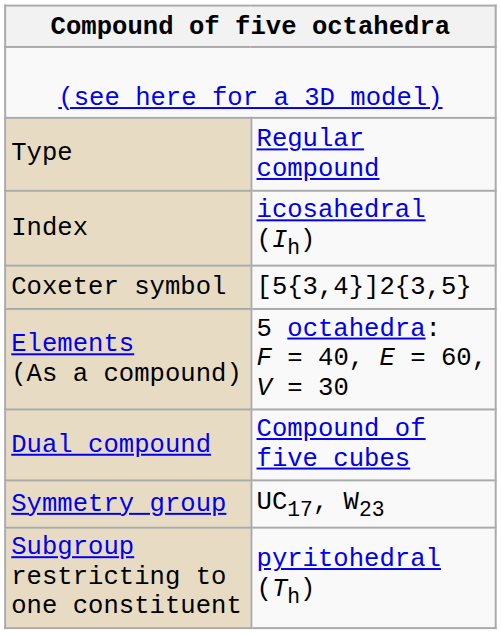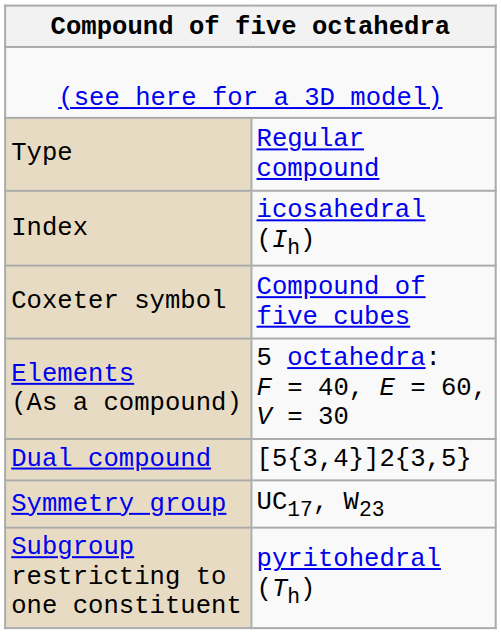Coxeter symbol | column 2: [5{3,4}]2{3,5} -> Compound of five cubes
Dual compound | column 2: Compound of five cubes -> [5{3,4}]2{3,5}
